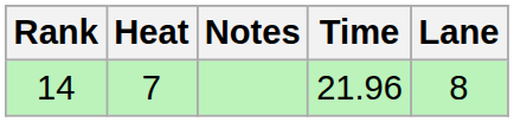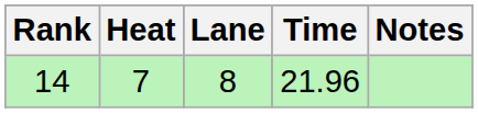columns swapped: Lane <-> Notes
